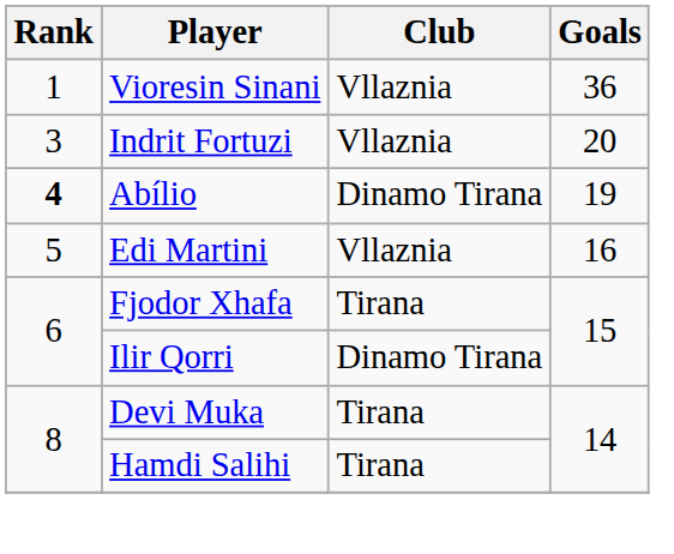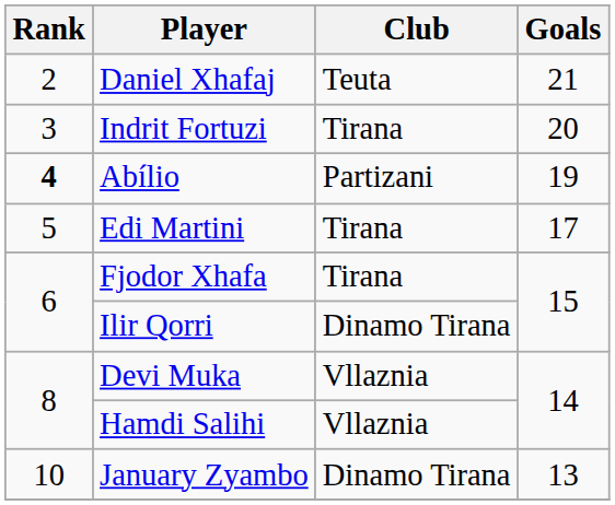- row: 1 | Vioresin Sinani | Vllaznia | 36
+ row: 2 | Daniel Xhafaj | Teuta | 21
Indrit Fortuzi | Club: Vllaznia -> Tirana
Abílio | Club: Dinamo Tirana -> Partizani
Edi Martini | Club: Vllaznia -> Tirana
Edi Martini | Goals: 16 -> 17
Devi Muka | Club: Tirana -> Vllaznia
Hamdi Salihi | Club: Tirana -> Vllaznia
+ row: 10 | January Zyambo | Dinamo Tirana | 13
